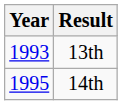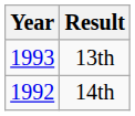14th | Year: 1995 -> 1992
